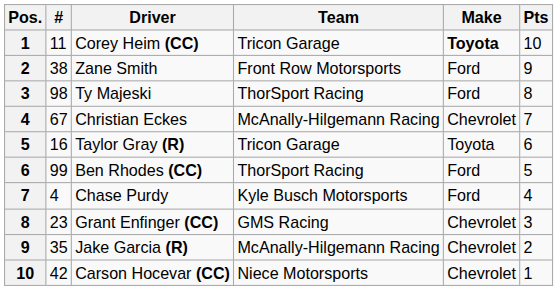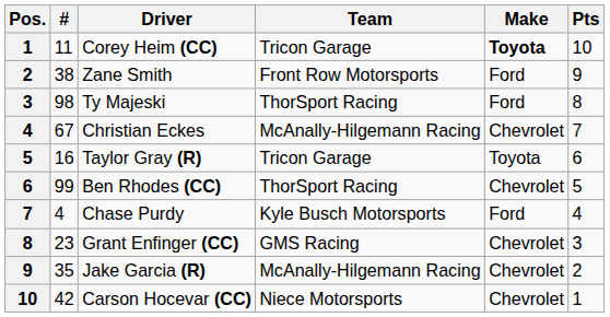Ben Rhodes (CC) | Make: Ford -> Chevrolet
